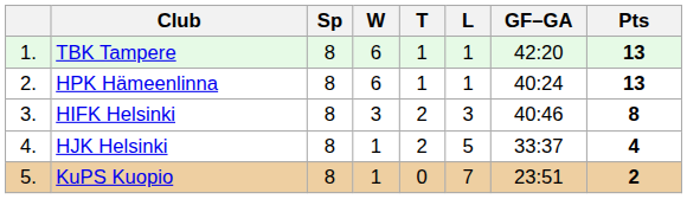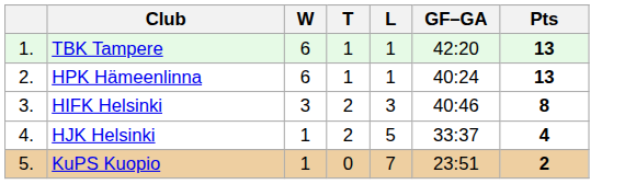- column: Sp | 8 | 8 | 8 | 8 | 8
